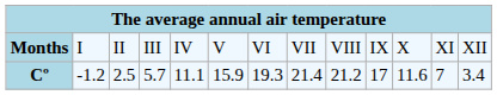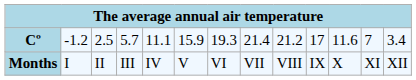rows swapped: Months <-> Cº
